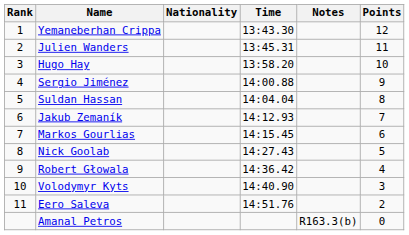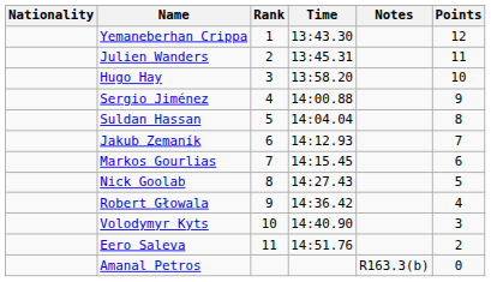columns swapped: Rank <-> Nationality
